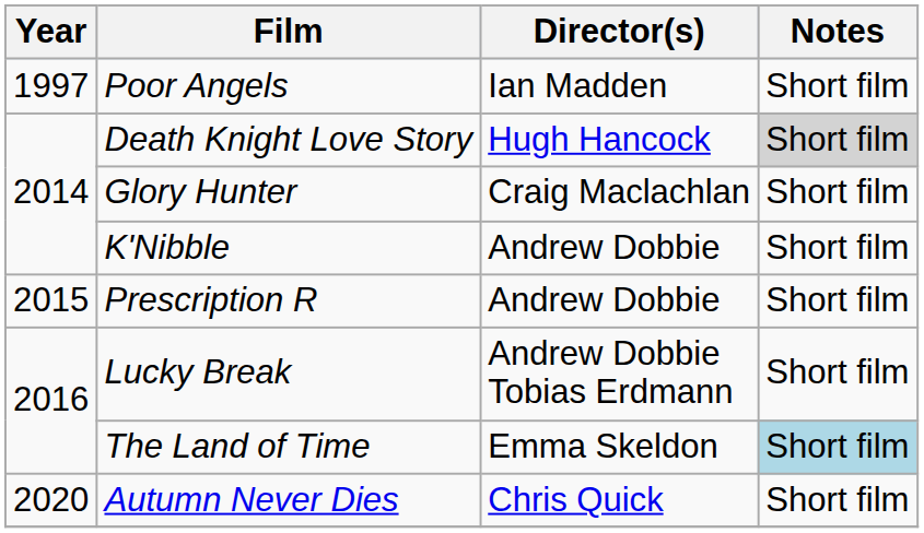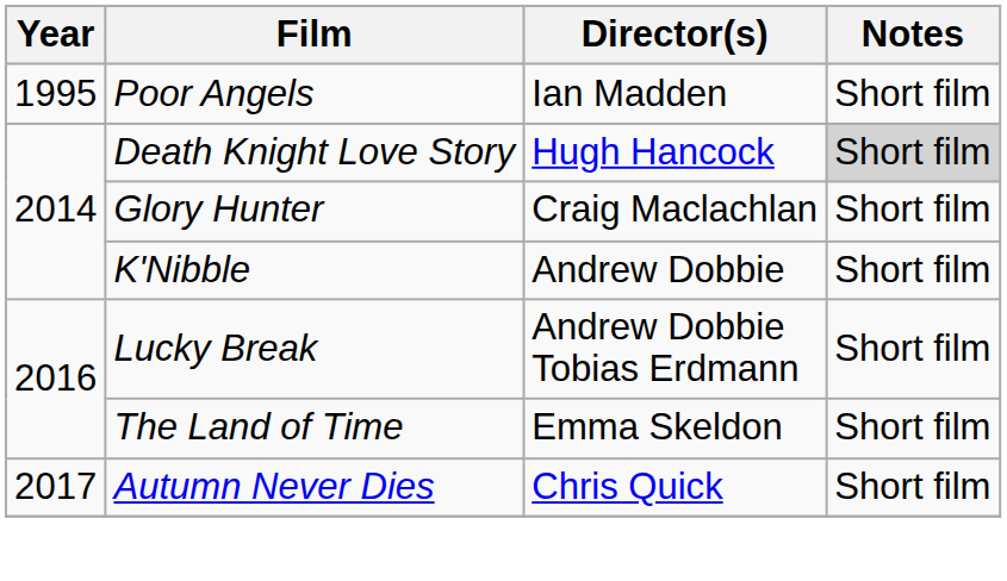Poor Angels | Year: 1997 -> 1995
- row: 2015 | Prescription R | Andrew Dobbie | Short film
The Land of Time | Notes: lightblue background -> no background
Autumn Never Dies | Year: 2020 -> 2017
